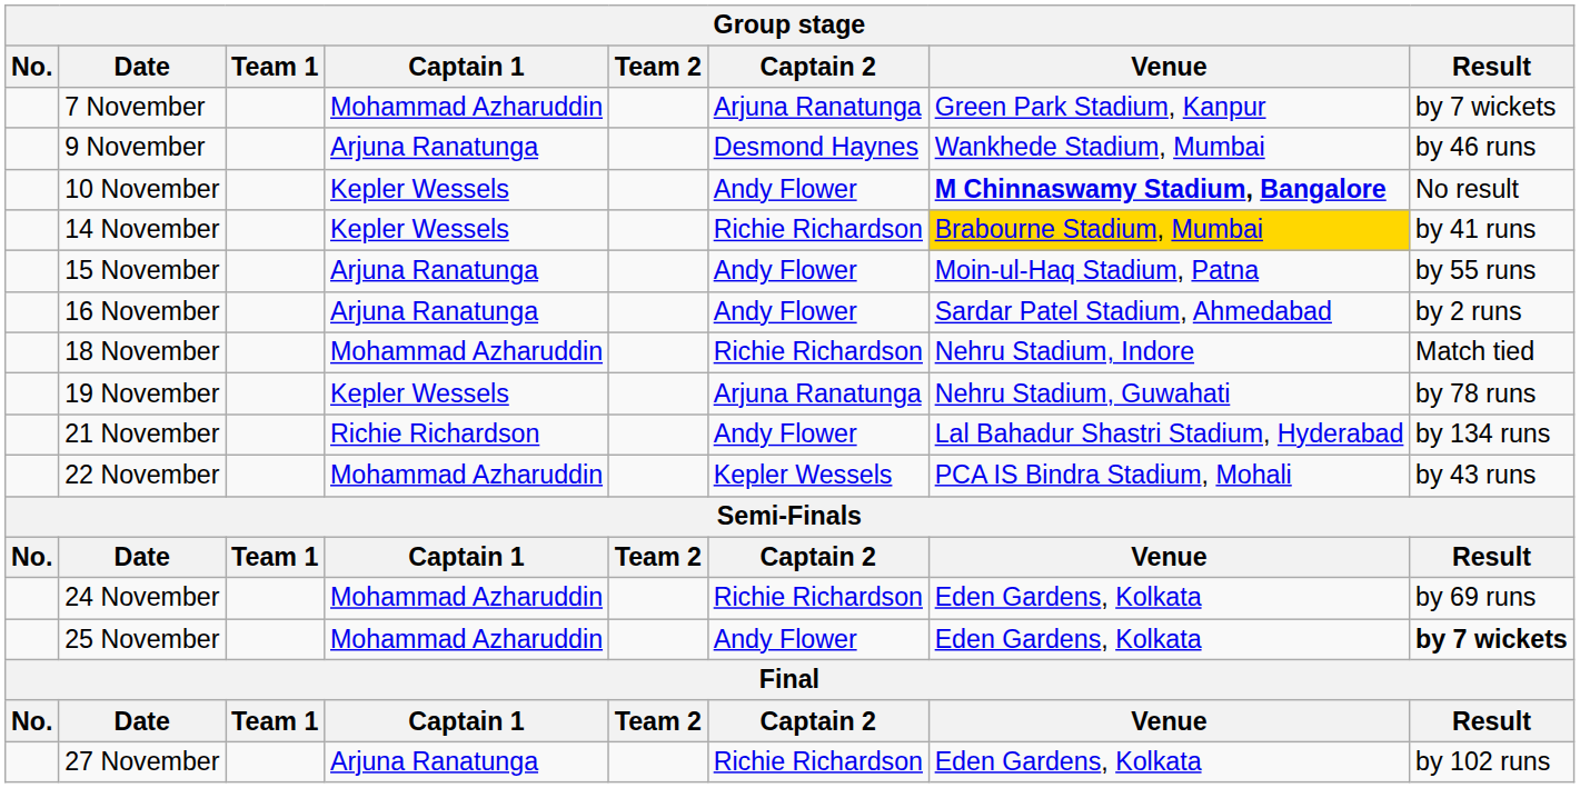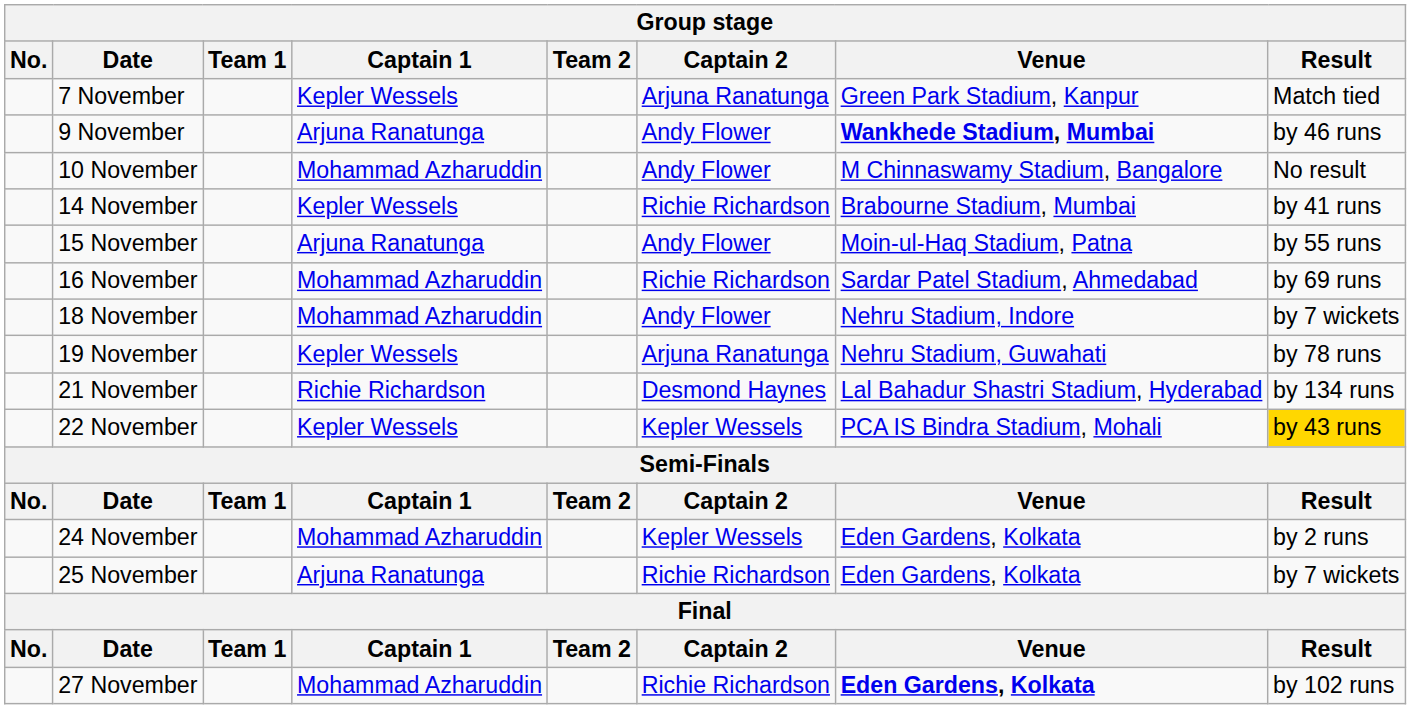7 November | Captain 1: Mohammad Azharuddin -> Kepler Wessels
7 November | Result: by 7 wickets -> Match tied
9 November | Captain 2: Desmond Haynes -> Andy Flower
9 November | Venue: normal -> bold
10 November | Captain 1: Kepler Wessels -> Mohammad Azharuddin
10 November | Venue: bold -> normal
14 November | Venue: gold background -> no background
16 November | Captain 1: Arjuna Ranatunga -> Mohammad Azharuddin
16 November | Captain 2: Andy Flower -> Richie Richardson
16 November | Result: by 2 runs -> by 69 runs
18 November | Captain 2: Richie Richardson -> Andy Flower
18 November | Result: Match tied -> by 7 wickets
21 November | Captain 2: Andy Flower -> Desmond Haynes
22 November | Captain 1: Mohammad Azharuddin -> Kepler Wessels
22 November | Result: no background -> gold background
24 November | Captain 2: Richie Richardson -> Kepler Wessels
24 November | Result: by 69 runs -> by 2 runs
25 November | Captain 1: Mohammad Azharuddin -> Arjuna Ranatunga
25 November | Captain 2: Andy Flower -> Richie Richardson
25 November | Result: bold -> normal
27 November | Captain 1: Arjuna Ranatunga -> Mohammad Azharuddin
27 November | Venue: normal -> bold
